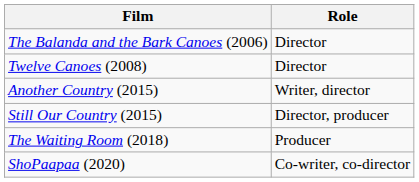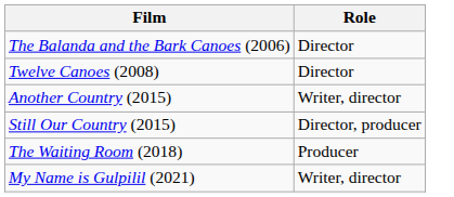- row: ShoPaapaa (2020) | Co-writer, co-director
+ row: My Name is Gulpilil (2021) | Writer, director
